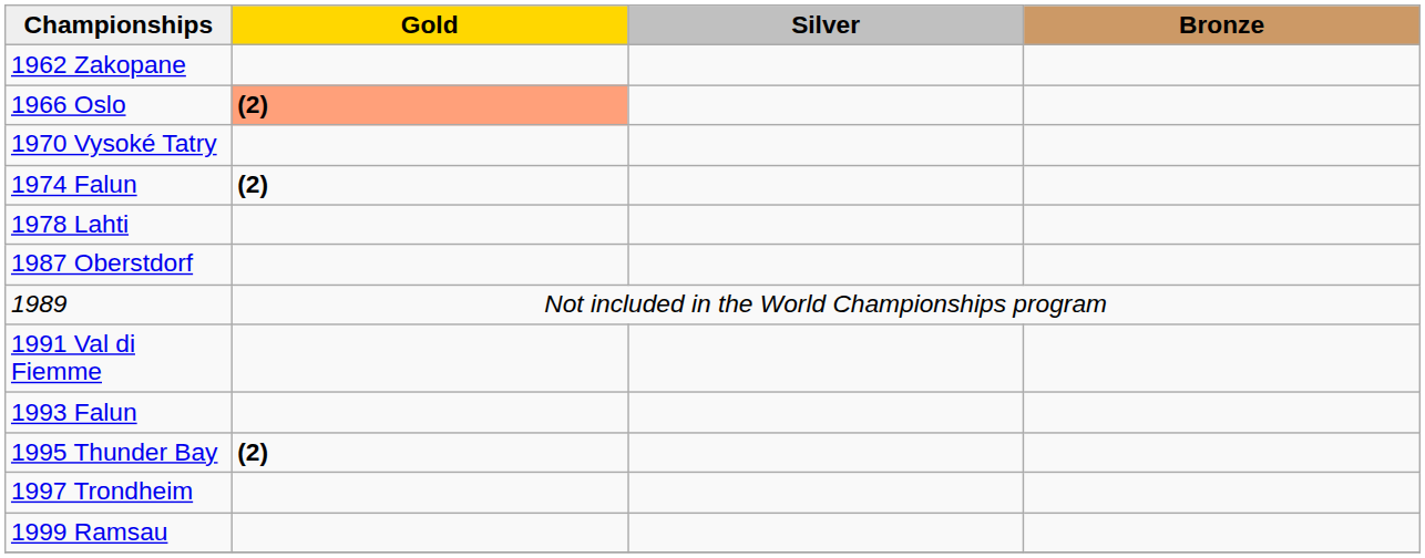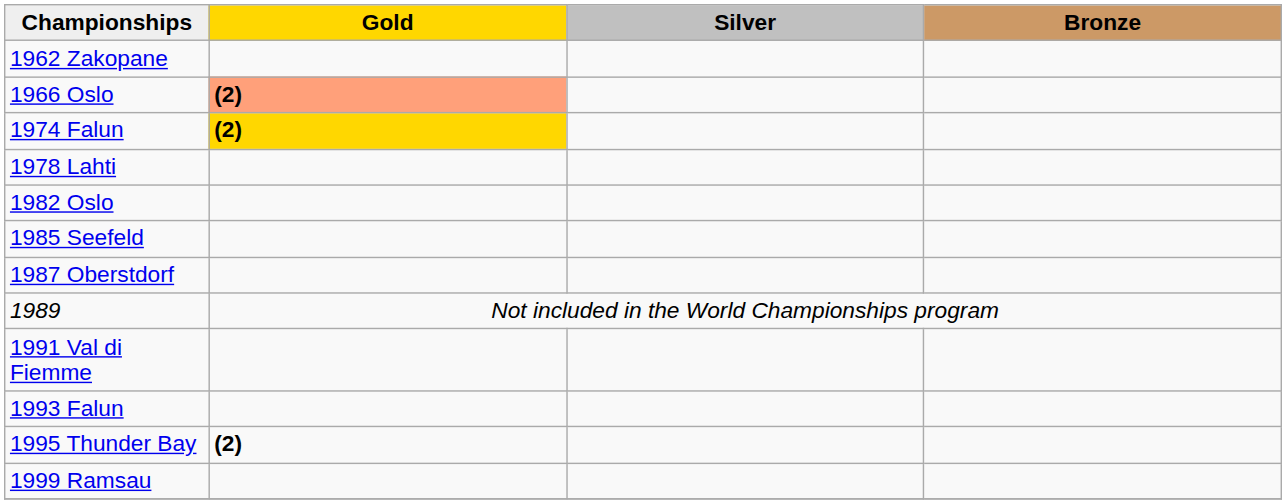- row: 1970 Vysoké Tatry
1974 Falun | Gold: no background -> gold background
+ row: 1982 Oslo
+ row: 1985 Seefeld
- row: 1997 Trondheim
